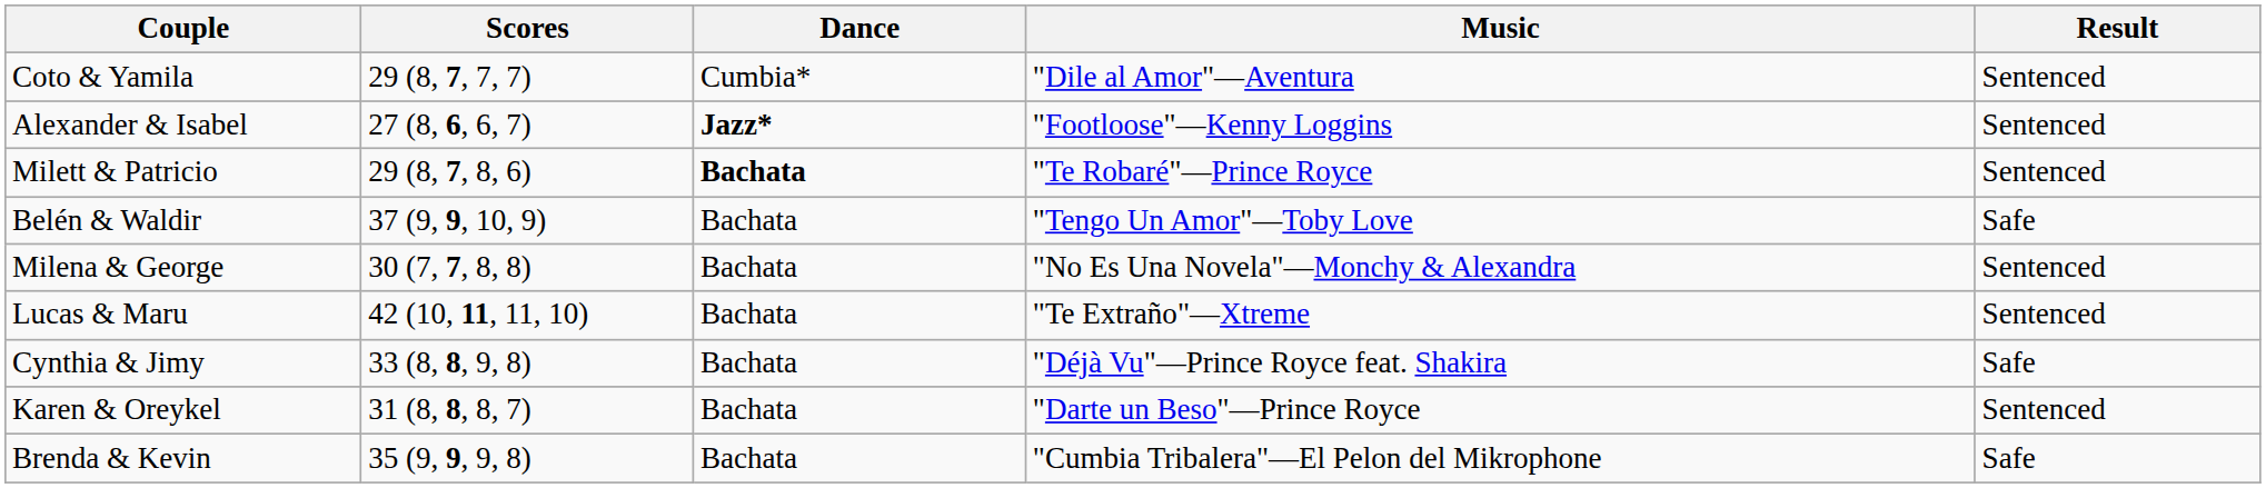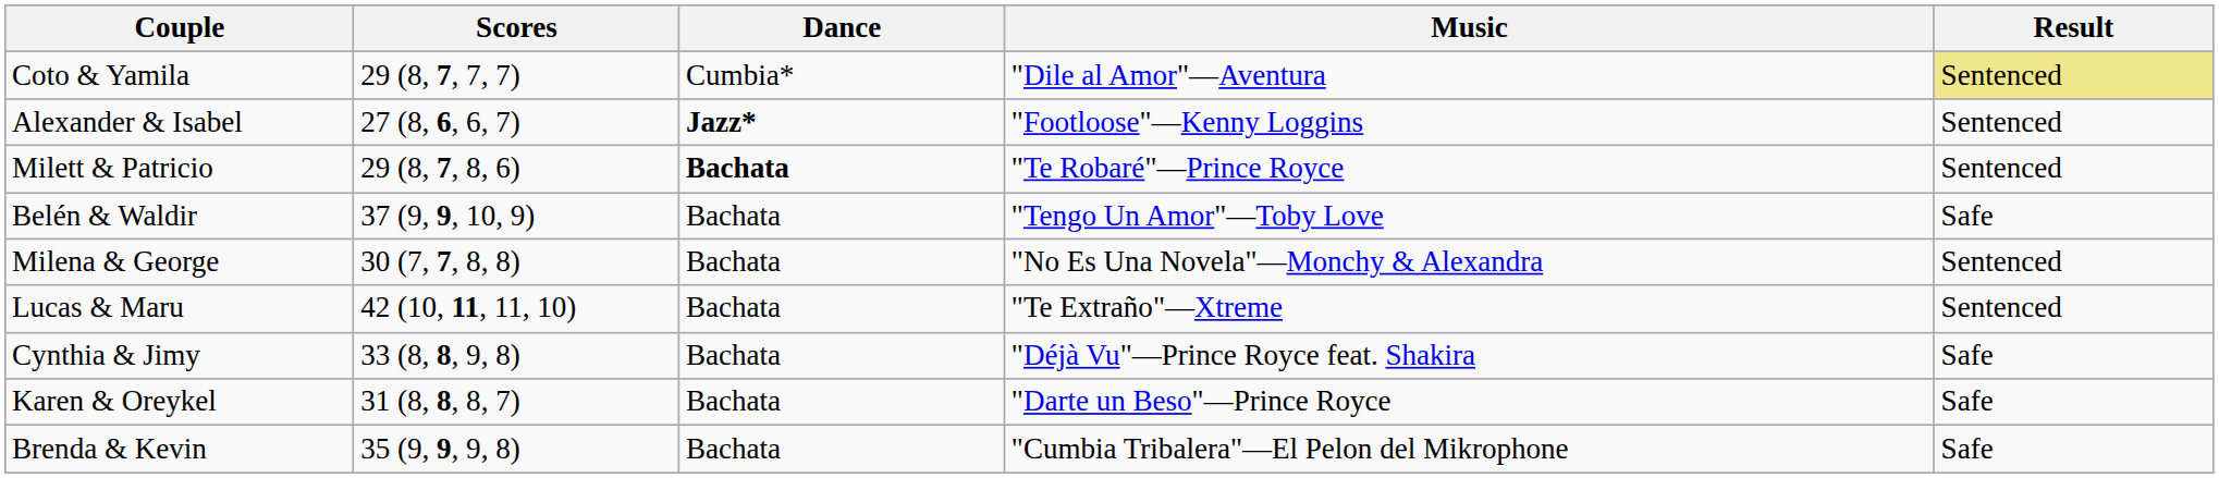Coto & Yamila | Result: no background -> khaki background
Karen & Oreykel | Result: Sentenced -> Safe
